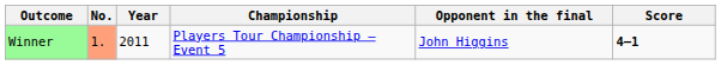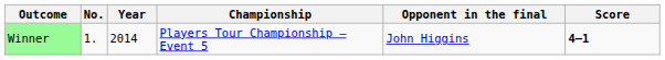Winner | No.: lightsalmon background -> no background
Winner | Year: 2011 -> 2014
